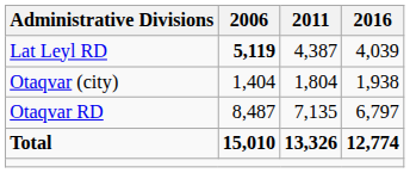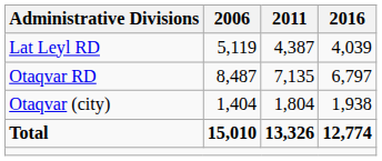Lat Leyl RD | 2006: bold -> normal
rows swapped: Otaqvar RD <-> Otaqvar (city)
